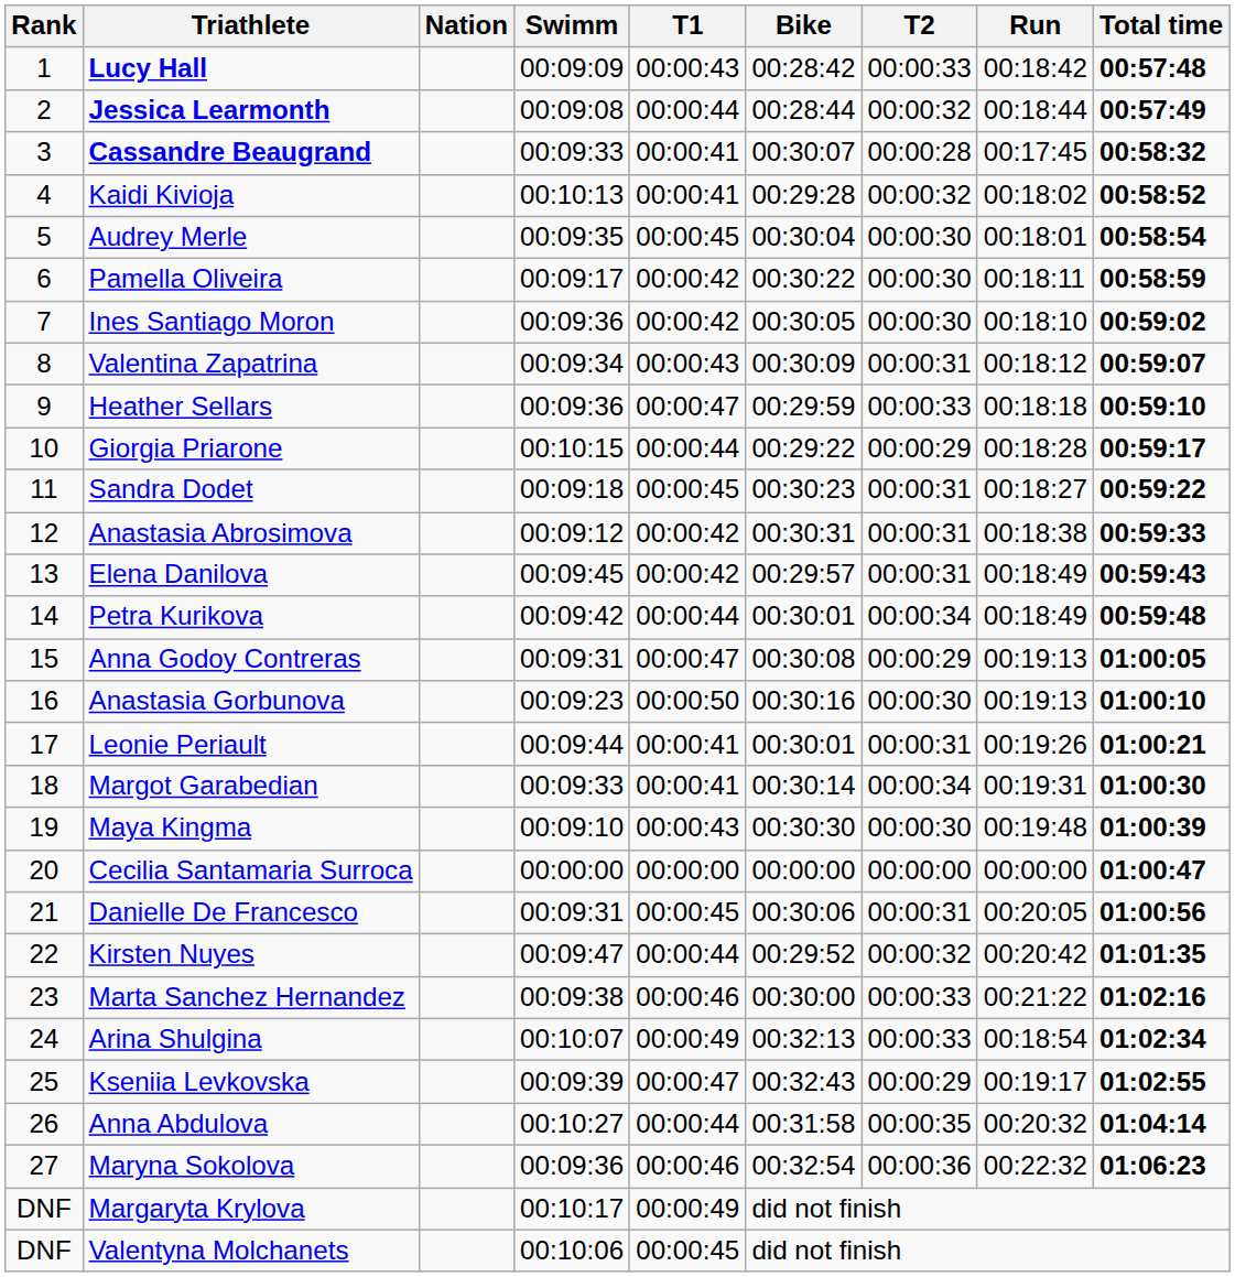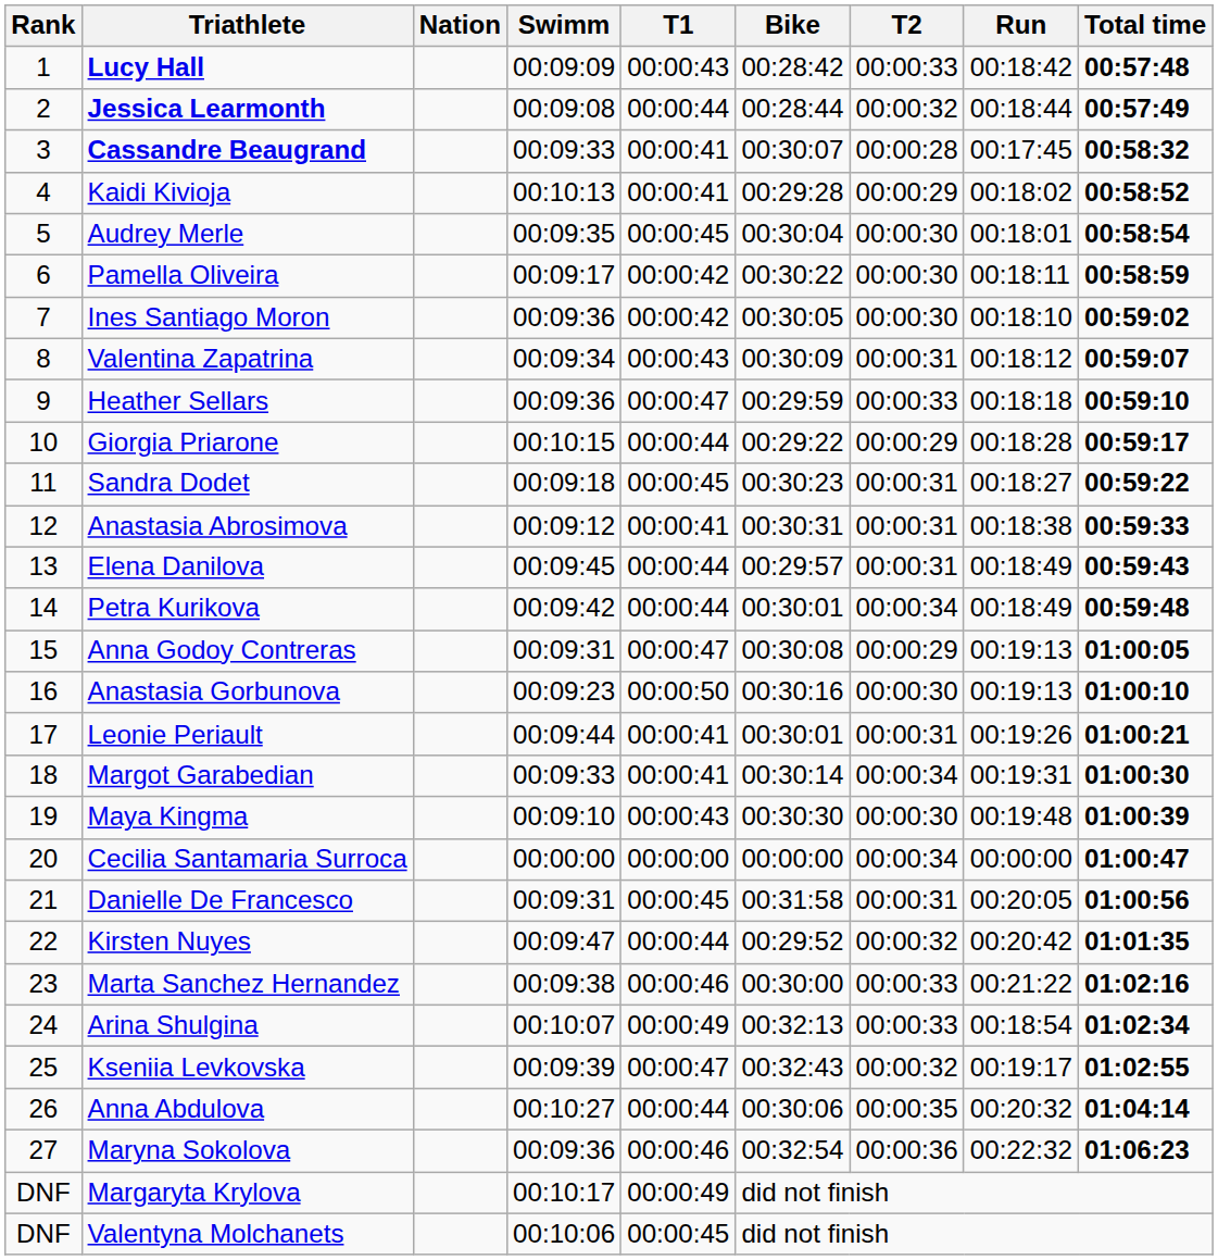Kaidi Kivioja | T2: 00:00:32 -> 00:00:29
Anastasia Abrosimova | T1: 00:00:42 -> 00:00:41
Elena Danilova | T1: 00:00:42 -> 00:00:44
Cecilia Santamaria Surroca | T2: 00:00:00 -> 00:00:34
Danielle De Francesco | Bike: 00:30:06 -> 00:31:58
Kseniia Levkovska | T2: 00:00:29 -> 00:00:32
Anna Abdulova | Bike: 00:31:58 -> 00:30:06
